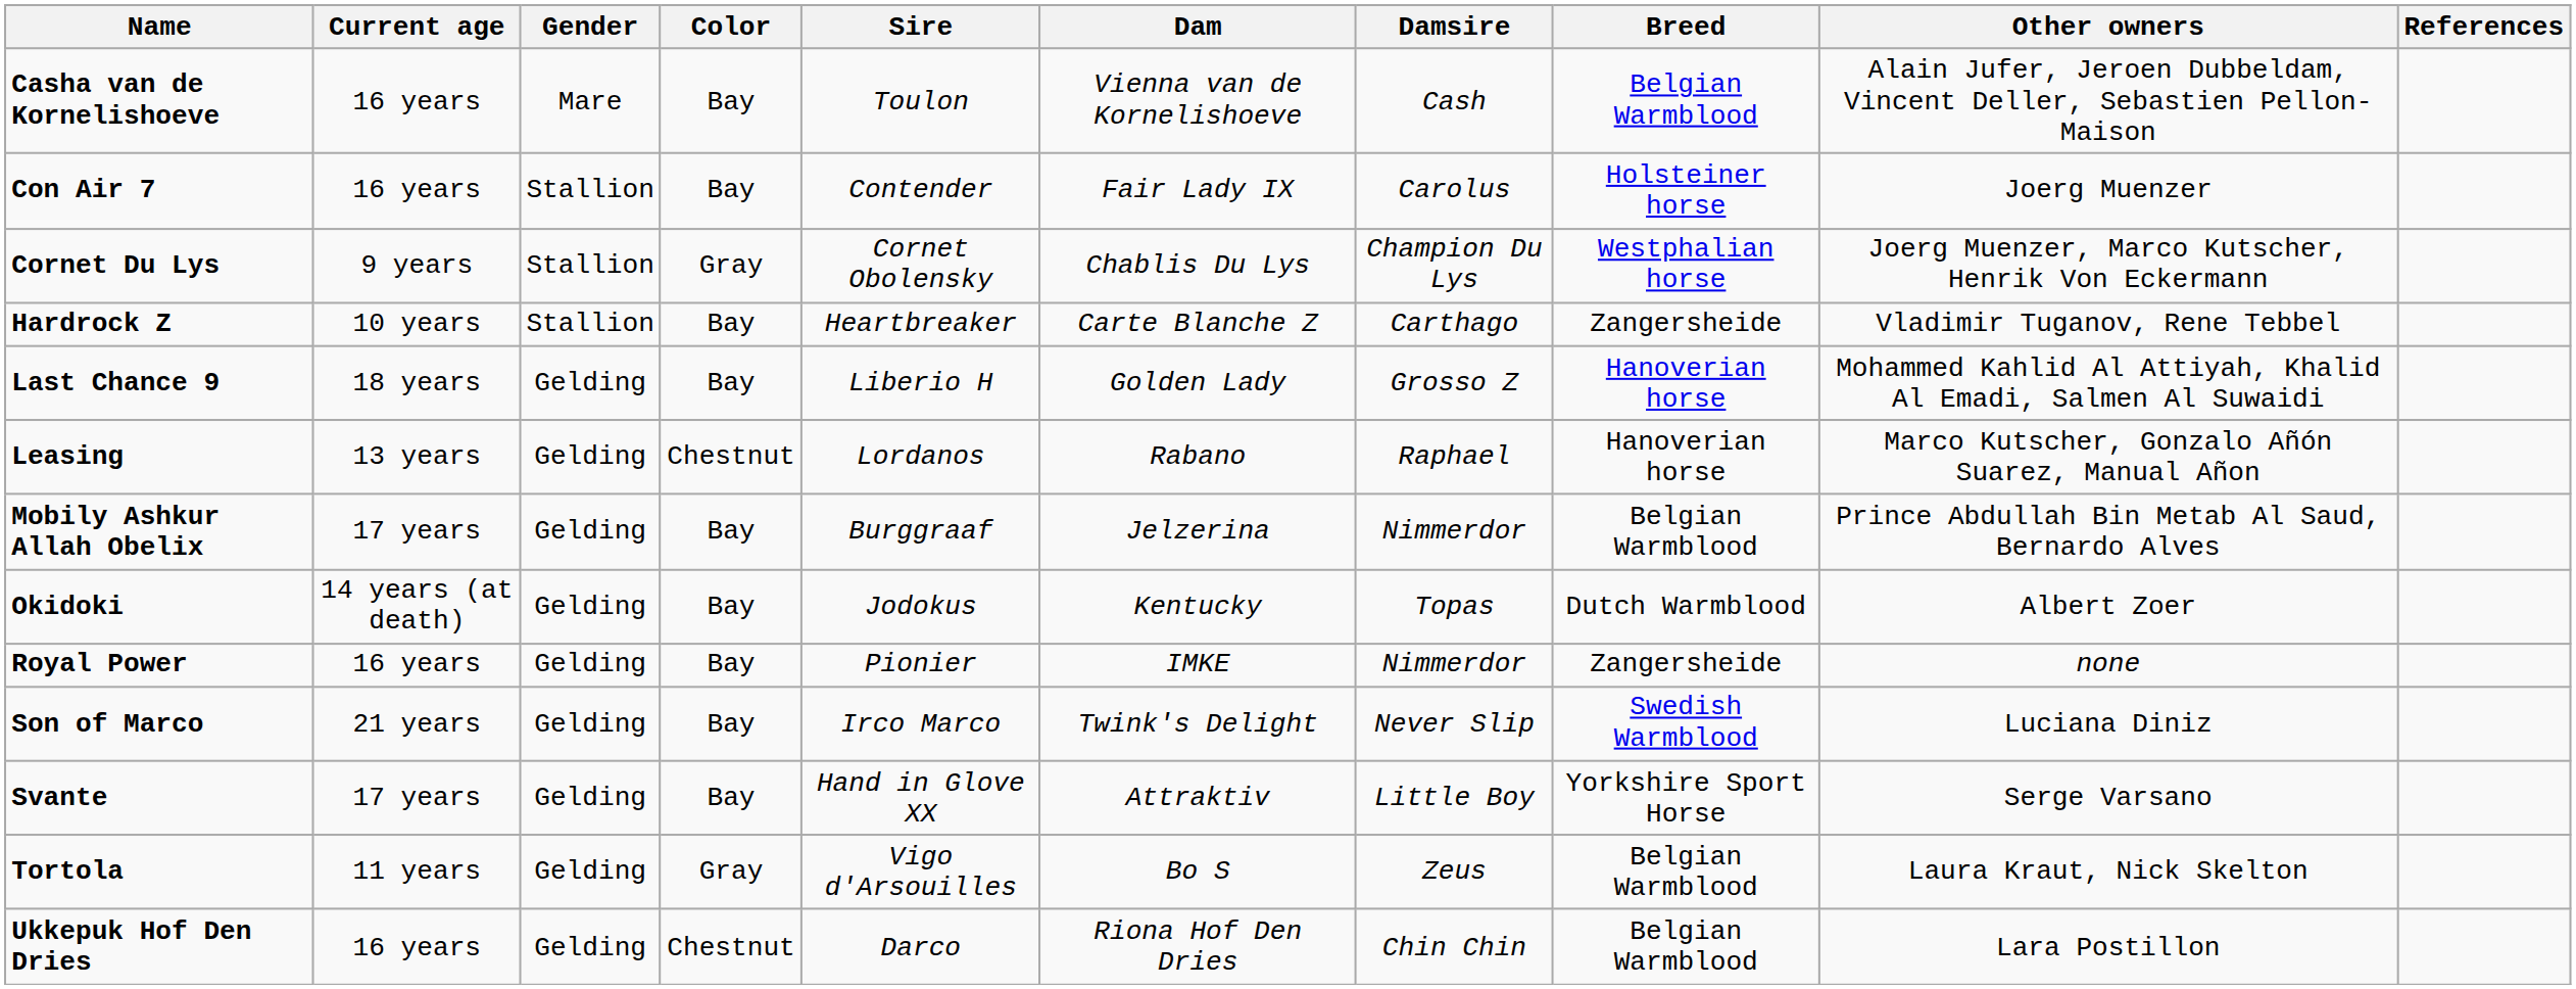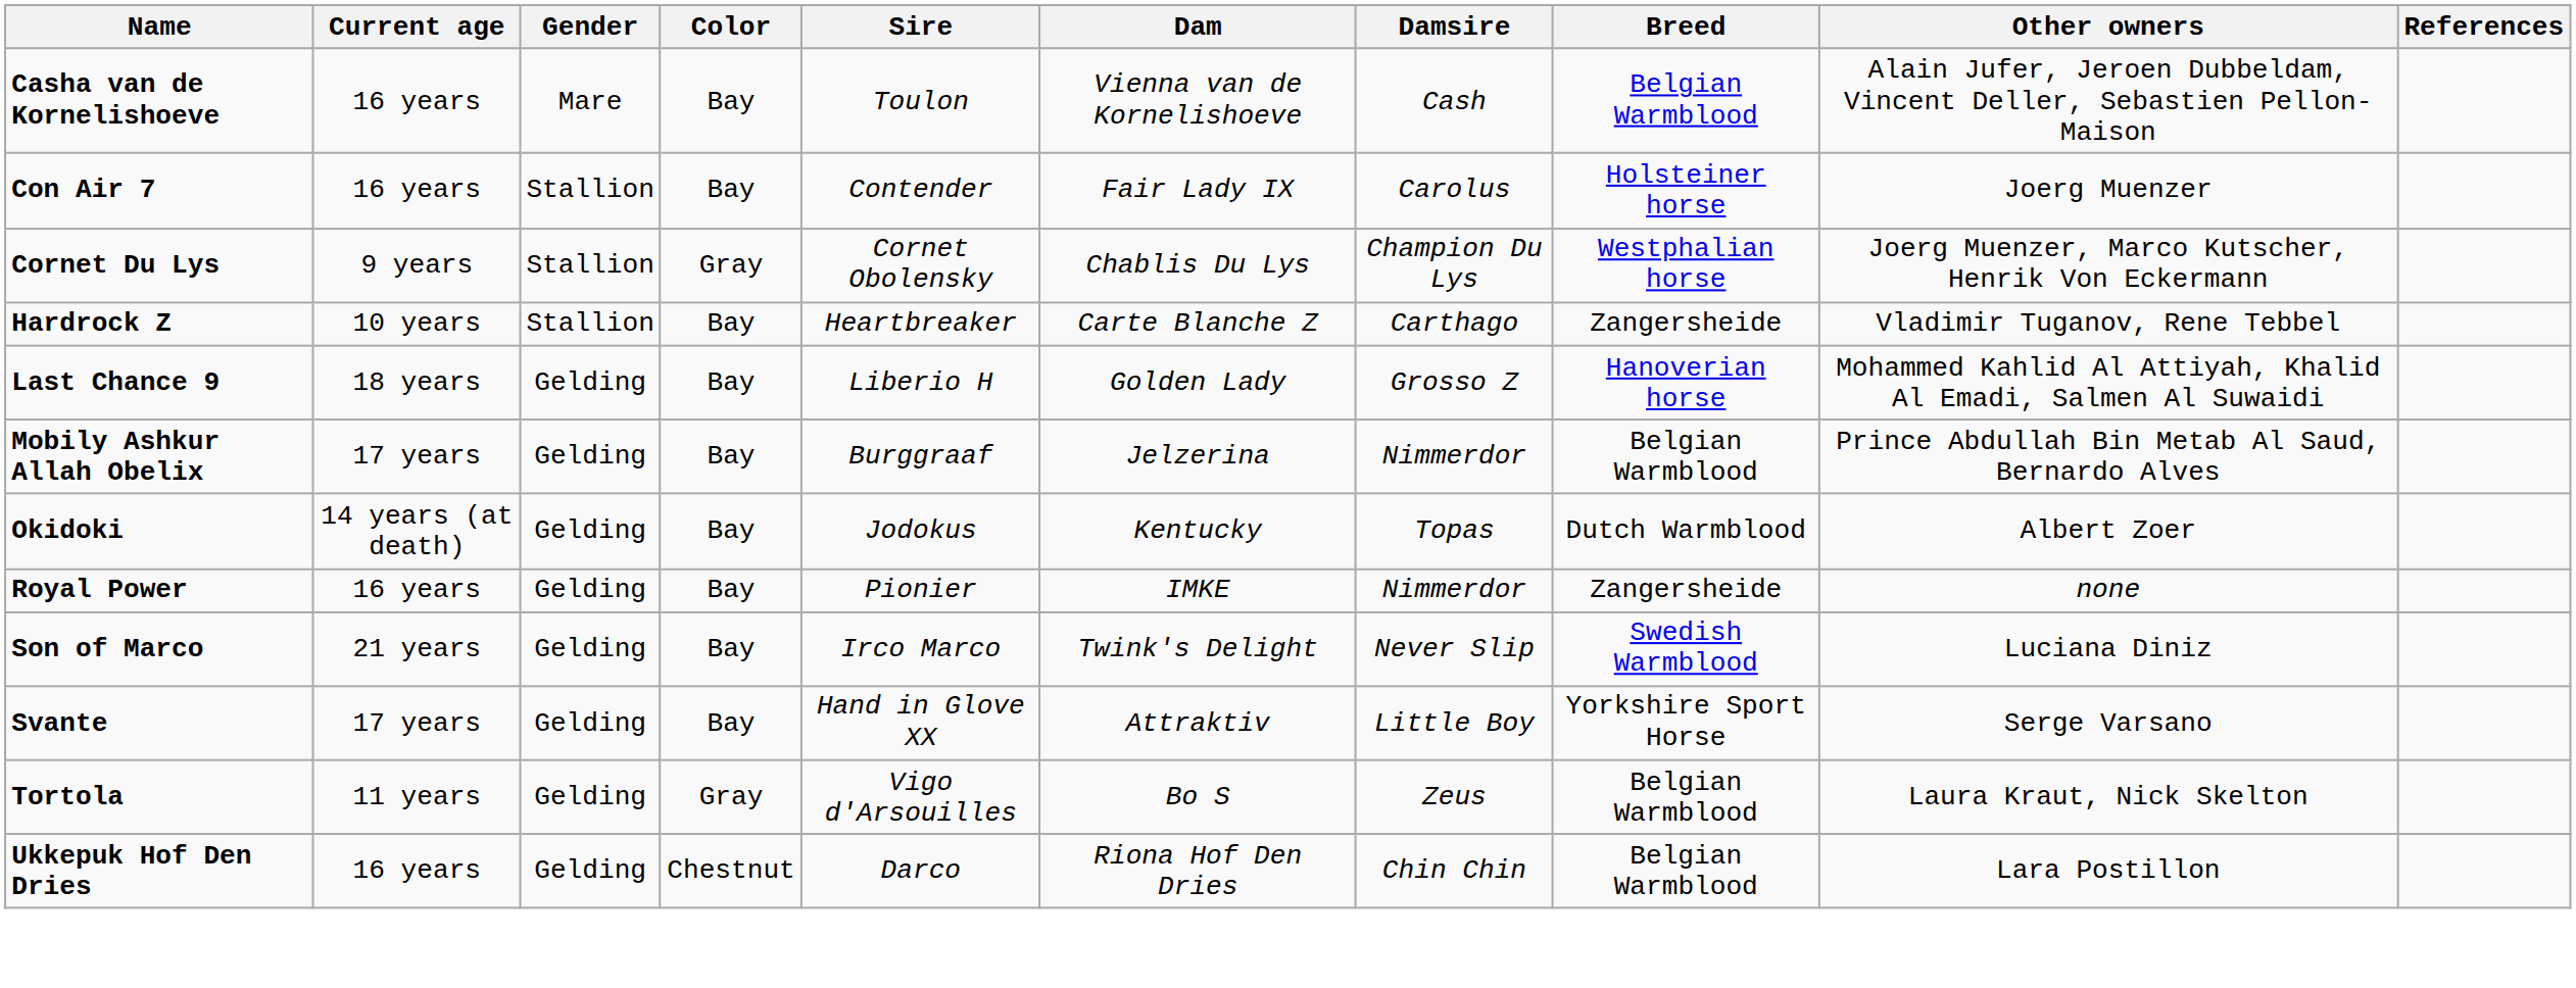- row: Leasing | 13 years | Gelding | Chestnut | Lordanos | Rabano | Raphael | Hanoverian horse | Marco Kutscher, Gonzalo Añón Suarez, Manual Añon
